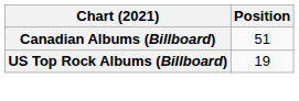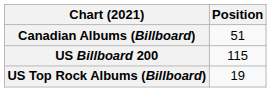+ row: US Billboard 200 | 115
